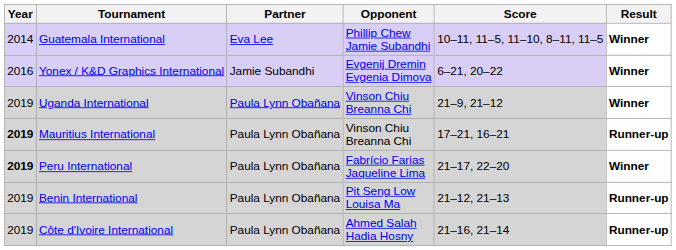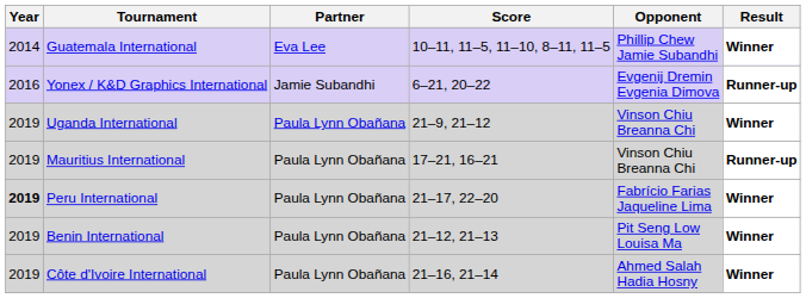columns swapped: Opponent <-> Score
Yonex / K&D Graphics International | Result: Winner -> Runner-up
Mauritius International | Year: bold -> normal
Benin International | Result: Runner-up -> Winner
Côte d'Ivoire International | Result: Runner-up -> Winner
